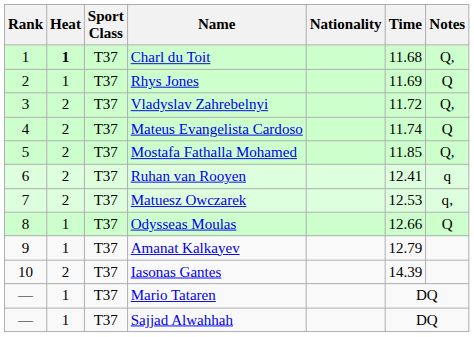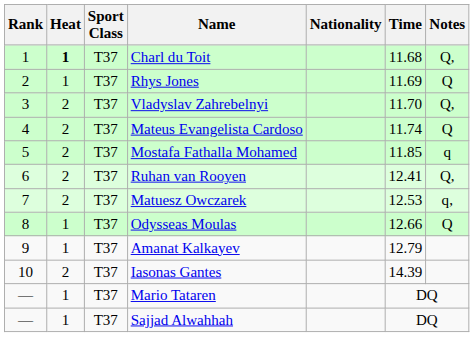Vladyslav Zahrebelnyi | Time: 11.72 -> 11.70
Mostafa Fathalla Mohamed | Notes: Q, -> q
Ruhan van Rooyen | Notes: q -> Q,
